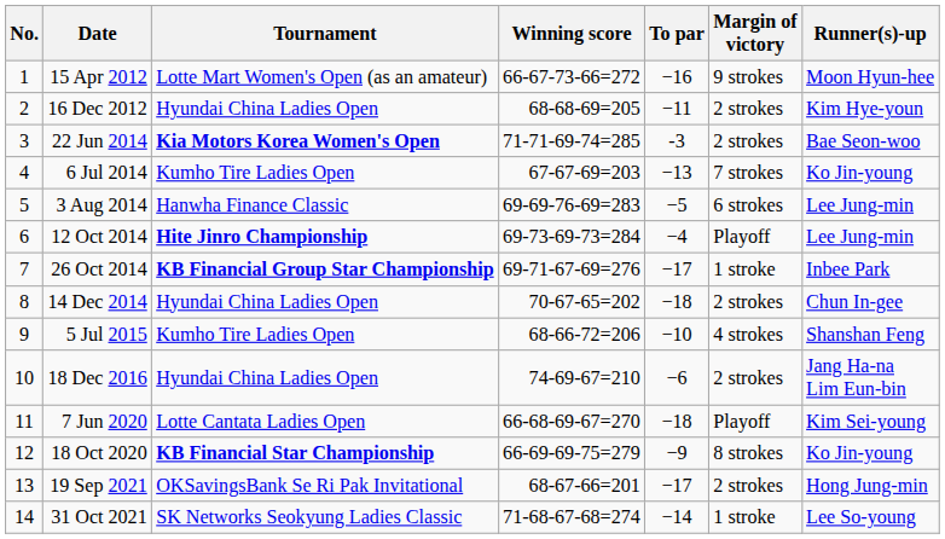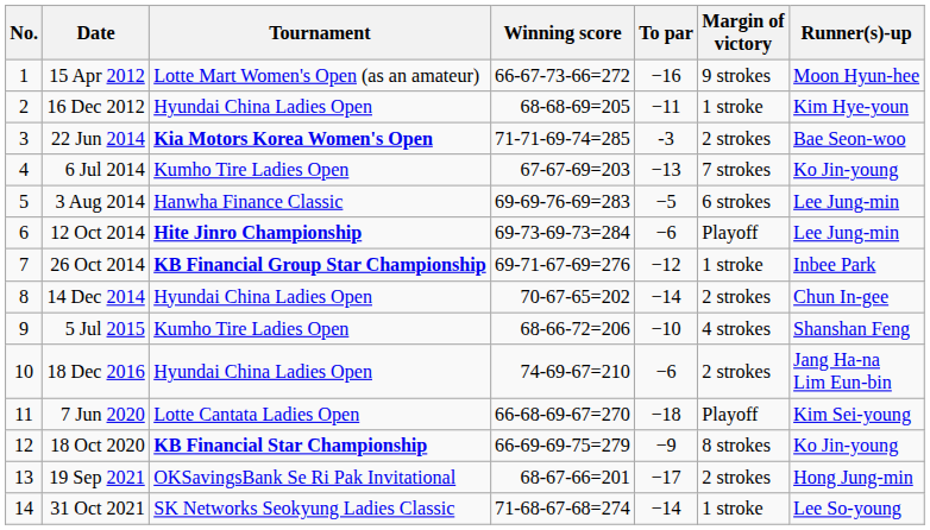16 Dec 2012 | Margin of victory: 2 strokes -> 1 stroke
12 Oct 2014 | To par: −4 -> −6
26 Oct 2014 | To par: −17 -> −12
14 Dec 2014 | To par: −18 -> −14
